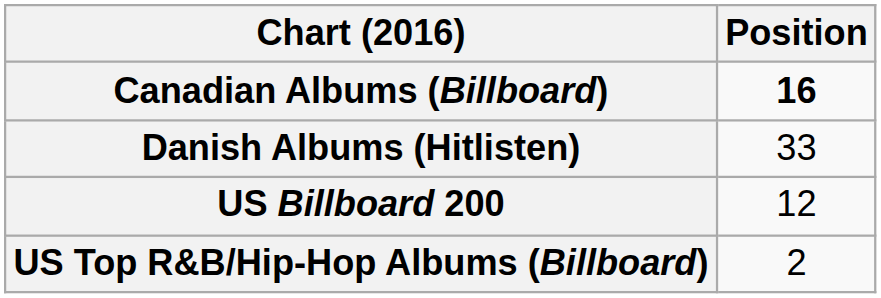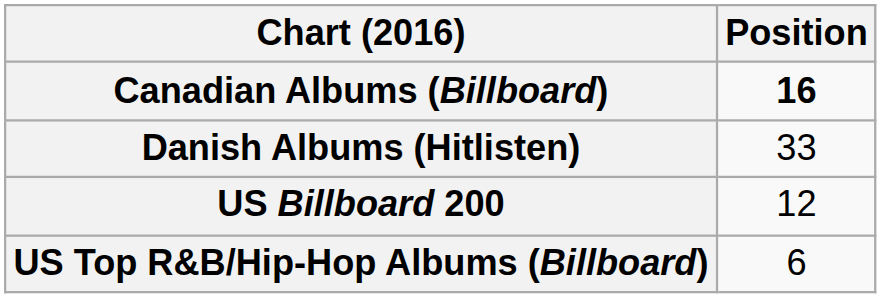US Top R&B/Hip-Hop Albums (Billboard) | Position: 2 -> 6
